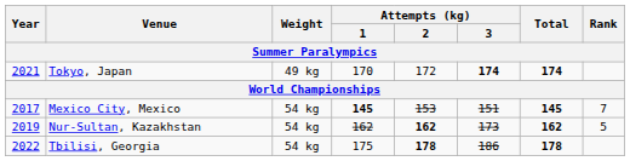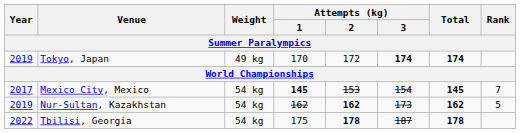Tokyo, Japan | Year: 2021 -> 2019
Mexico City, Mexico | Attempts (kg) / 3: 151 -> 154
Tbilisi, Georgia | Attempts (kg) / 3: 186 -> 187
